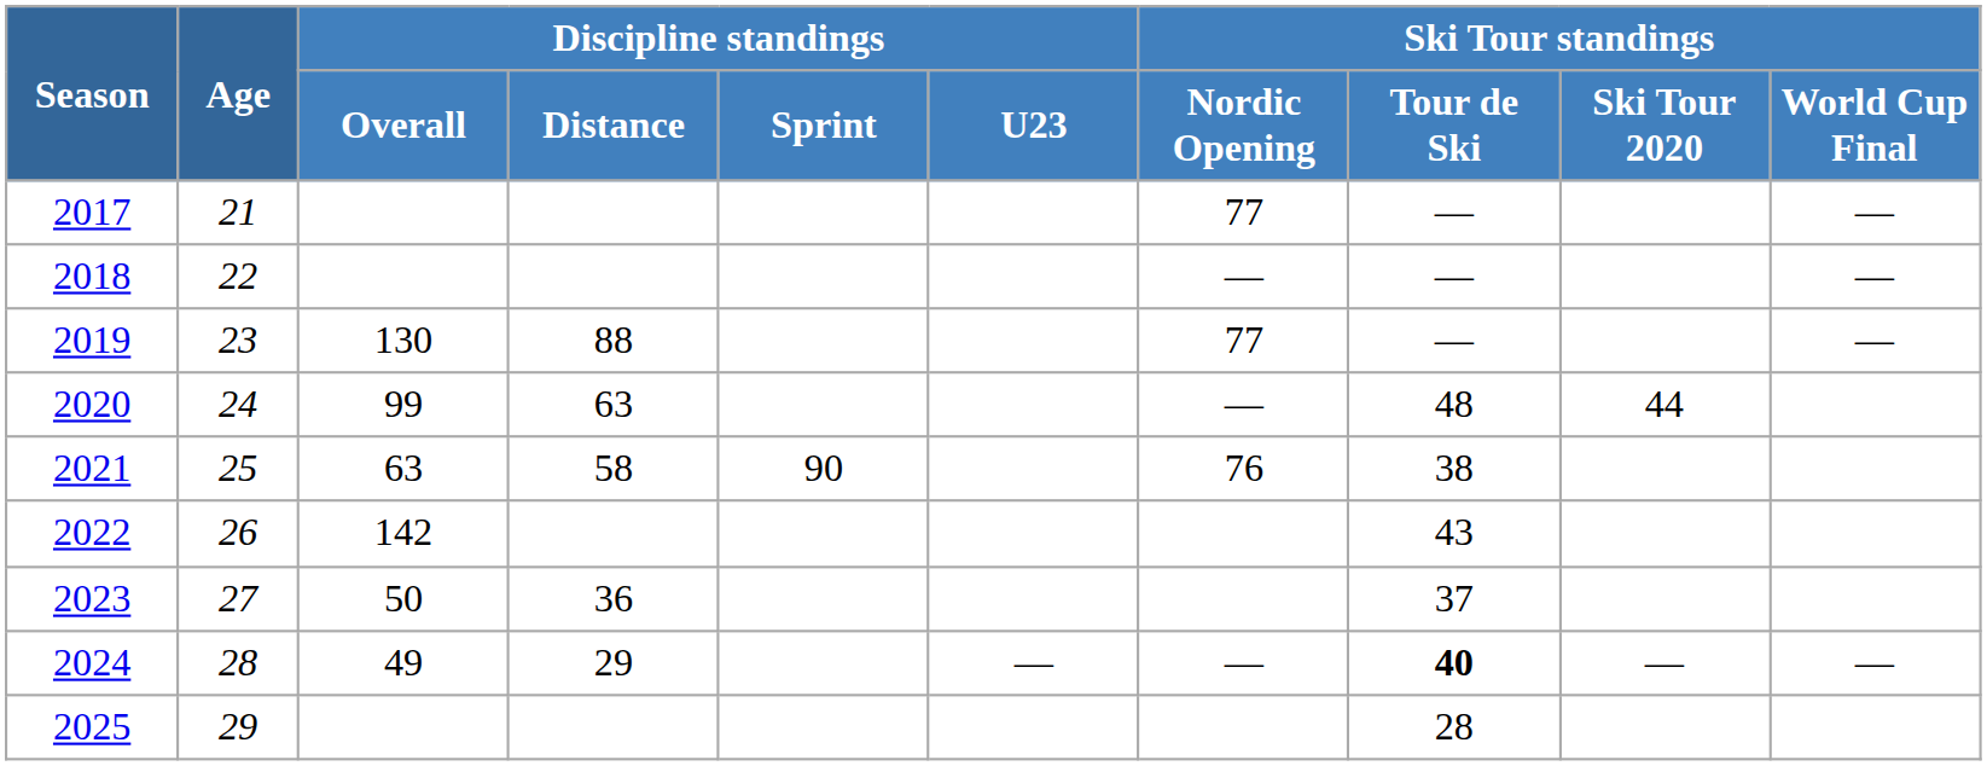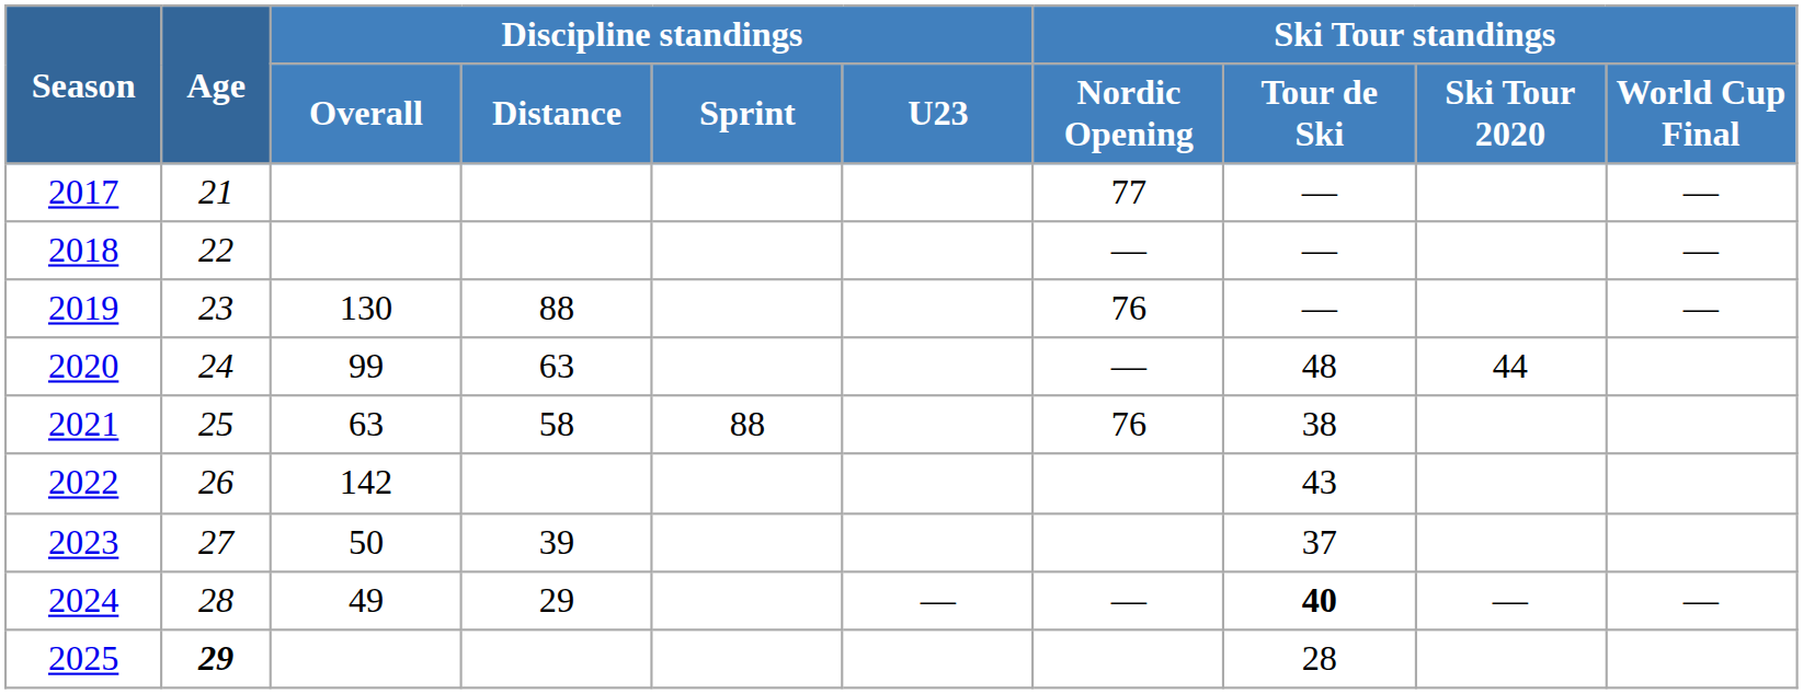2019 | Ski Tour standings / Nordic Opening: 77 -> 76
2021 | Discipline standings / Sprint: 90 -> 88
2023 | Discipline standings / Distance: 36 -> 39
2025 | Age: normal -> bold
